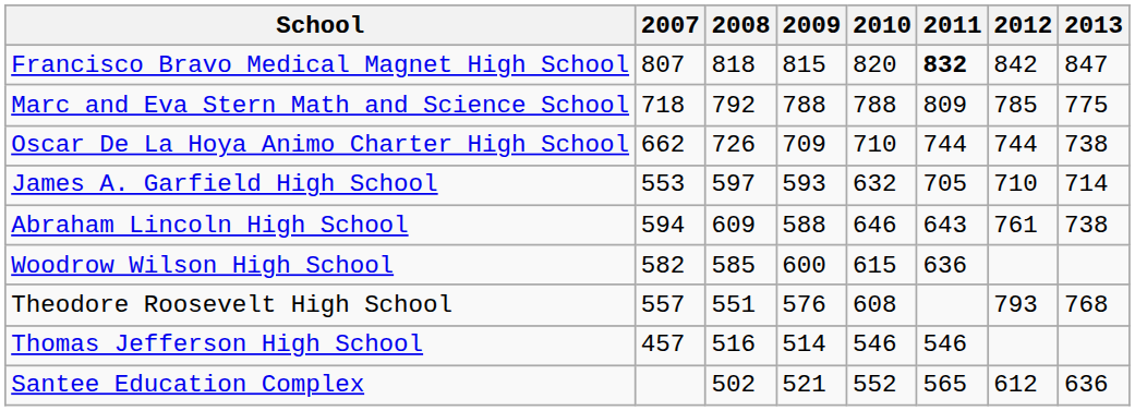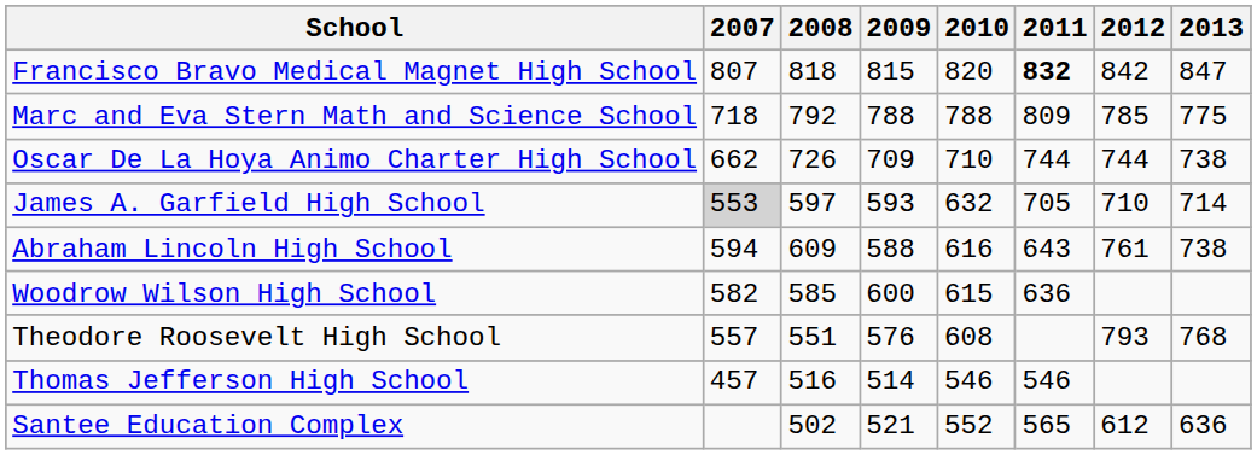James A. Garfield High School | 2007: no background -> lightgrey background
Abraham Lincoln High School | 2010: 646 -> 616
